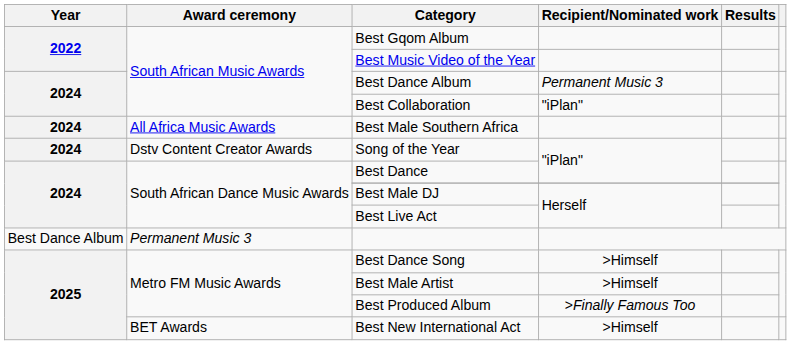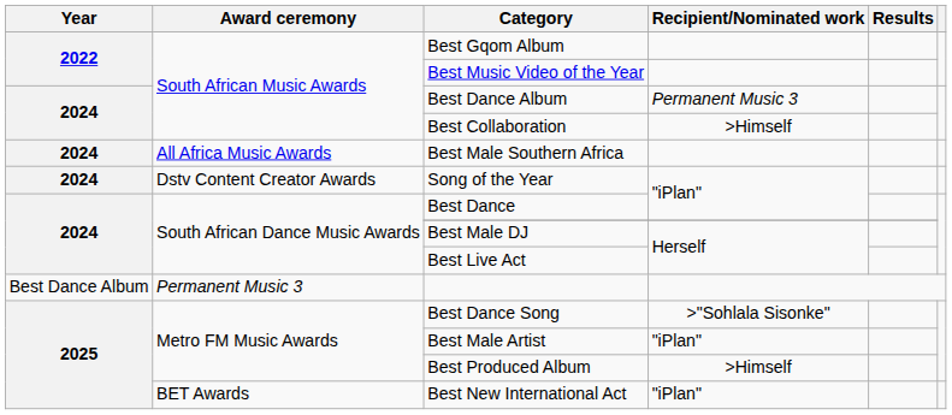Best Collaboration | Recipient/Nominated work: "iPlan" -> >Himself
Best Dance Song | Recipient/Nominated work: >Himself -> >"Sohlala Sisonke"
Best Male Artist | Recipient/Nominated work: >Himself -> "iPlan"
Best Produced Album | Recipient/Nominated work: >Finally Famous Too -> >Himself
Best New International Act | Recipient/Nominated work: >Himself -> "iPlan"
